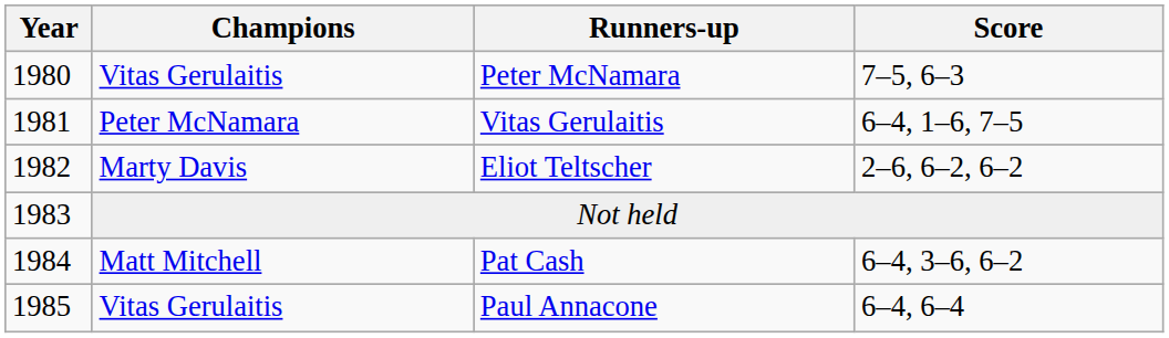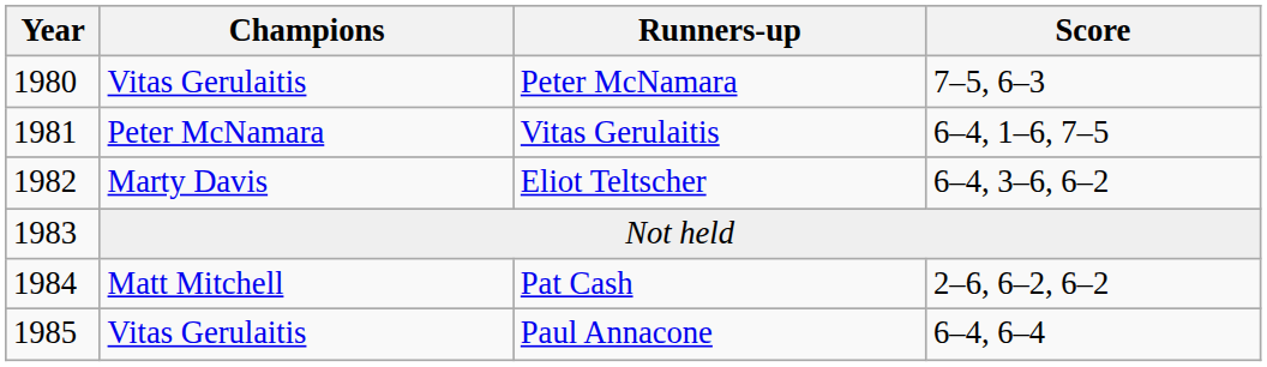Eliot Teltscher | Score: 2–6, 6–2, 6–2 -> 6–4, 3–6, 6–2
Pat Cash | Score: 6–4, 3–6, 6–2 -> 2–6, 6–2, 6–2
